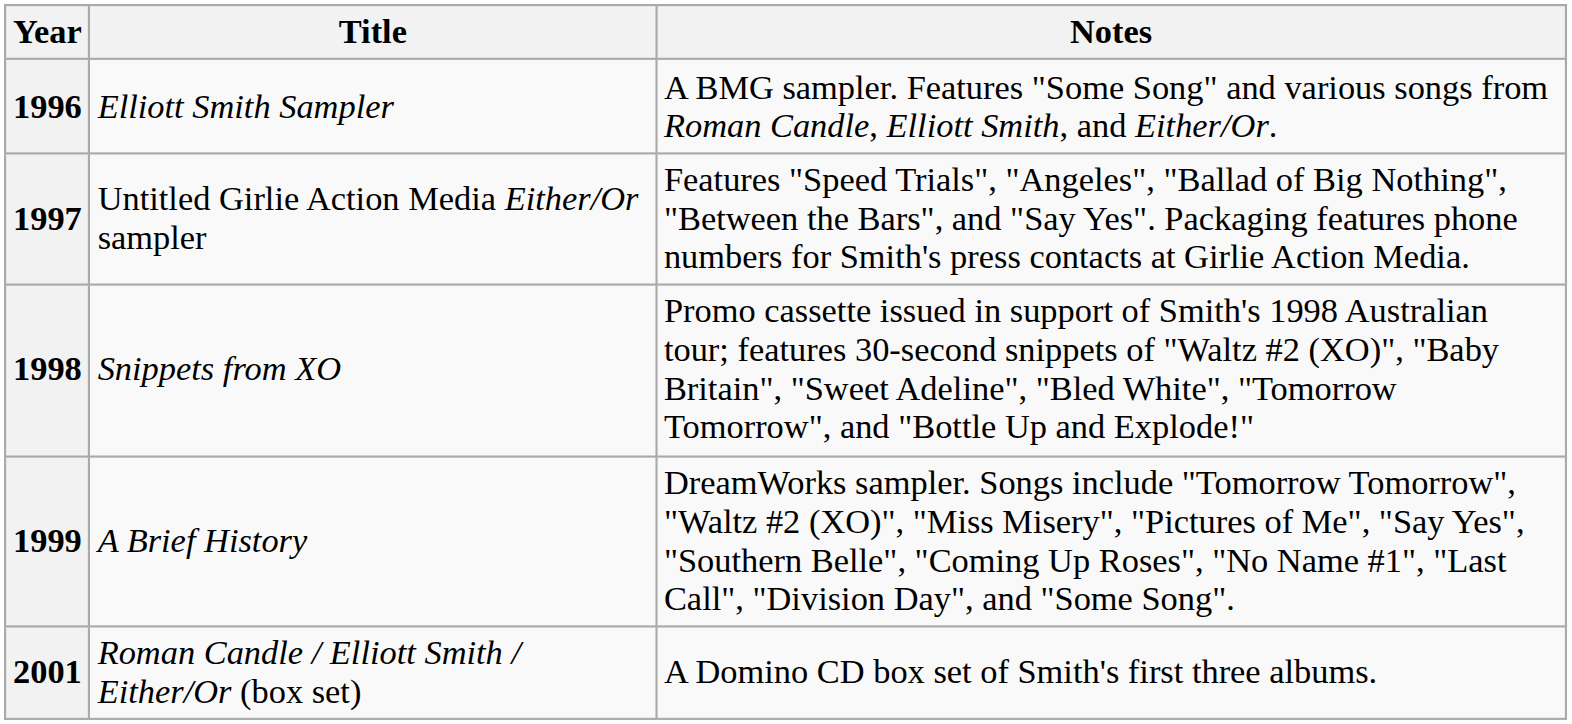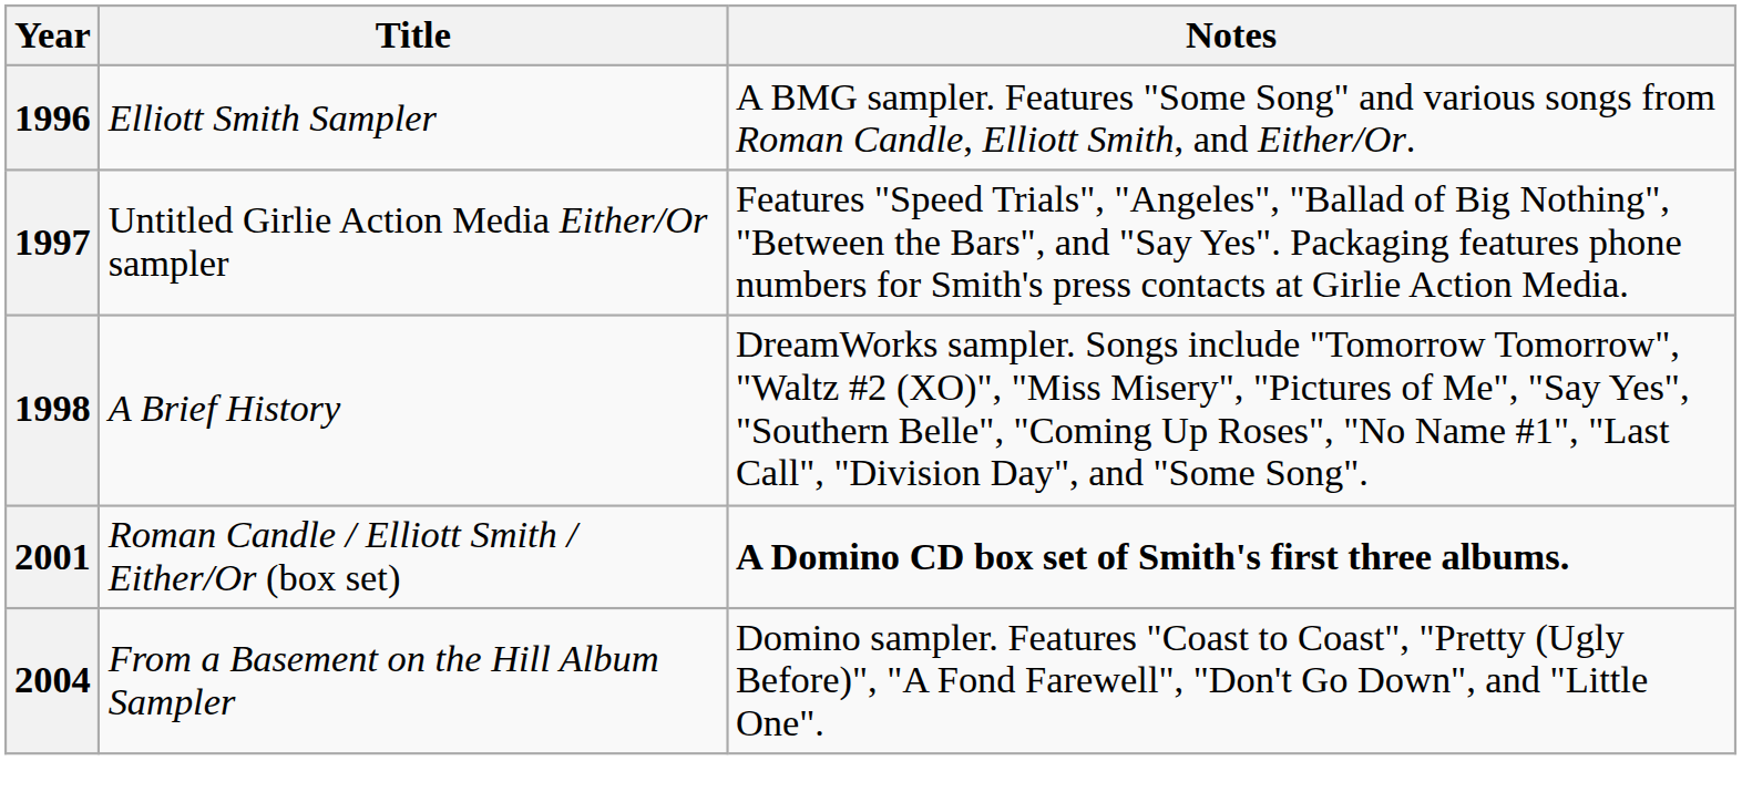- row: 1998 | Snippets from XO | Promo cassette issued in support of Smith's 1998 Australian tour; features 30-second snippets of "Waltz #2 (XO)", "Baby Britain", "Sweet Adeline", "Bled White", "Tomorrow Tomorrow", and "Bottle Up and Explode!"
A Brief History | Year: 1999 -> 1998
Roman Candle / Elliott Smith / Either/Or (box set) | Notes: normal -> bold
+ row: 2004 | From a Basement on the Hill Album Sampler | Domino sampler. Features "Coast to Coast", "Pretty (Ugly Before)", "A Fond Farewell", "Don't Go Down", and "Little One".
